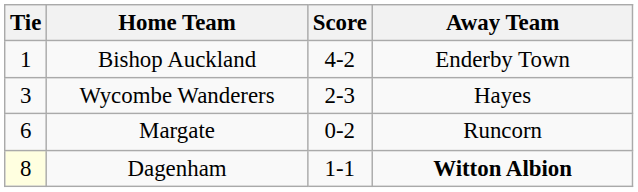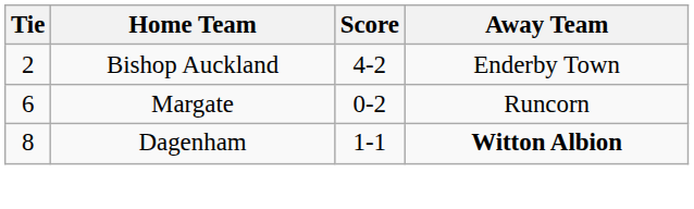Bishop Auckland | Tie: 1 -> 2
- row: 3 | Wycombe Wanderers | 2-3 | Hayes
Dagenham | Tie: lightyellow background -> no background
